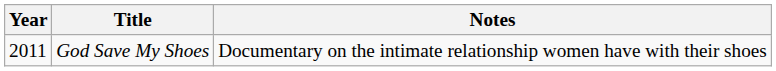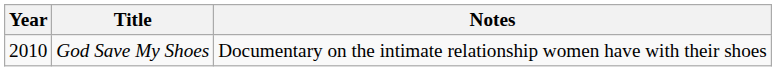God Save My Shoes | Year: 2011 -> 2010
